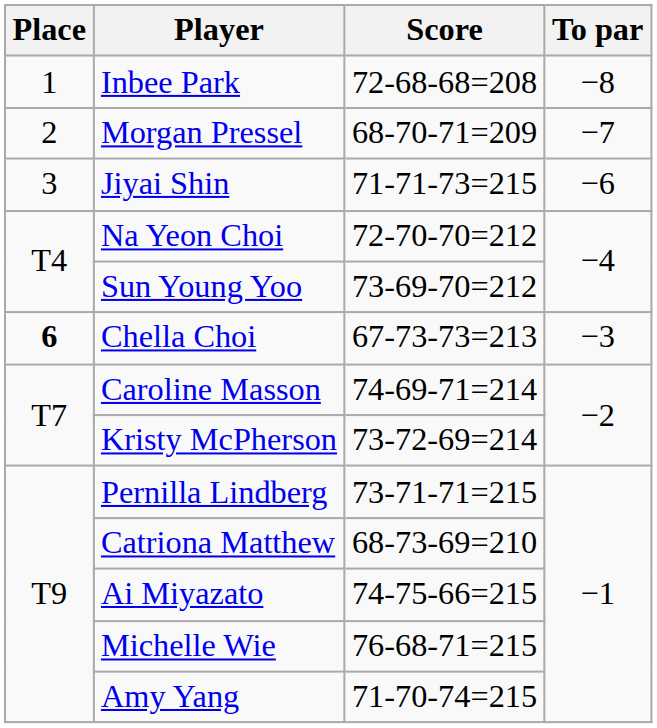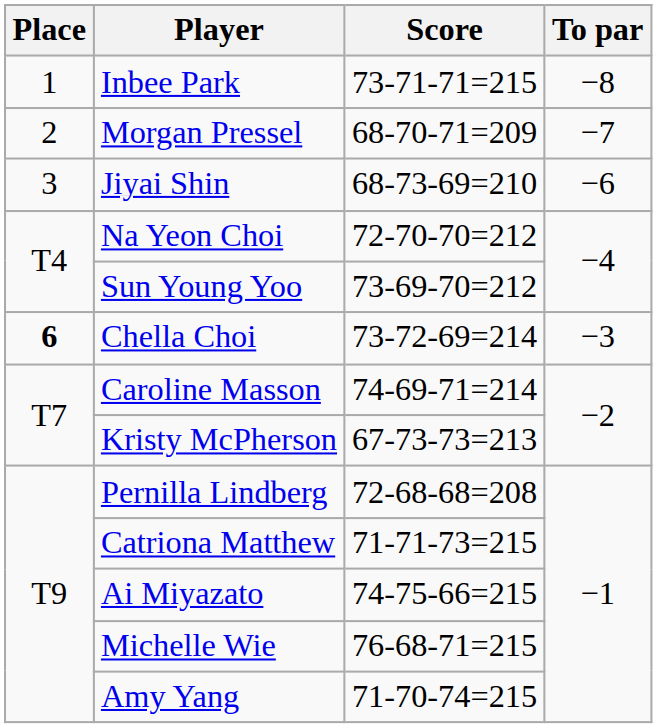Inbee Park | Score: 72-68-68=208 -> 73-71-71=215
Jiyai Shin | Score: 71-71-73=215 -> 68-73-69=210
Chella Choi | Score: 67-73-73=213 -> 73-72-69=214
Kristy McPherson | Score: 73-72-69=214 -> 67-73-73=213
Pernilla Lindberg | Score: 73-71-71=215 -> 72-68-68=208
Catriona Matthew | Score: 68-73-69=210 -> 71-71-73=215
